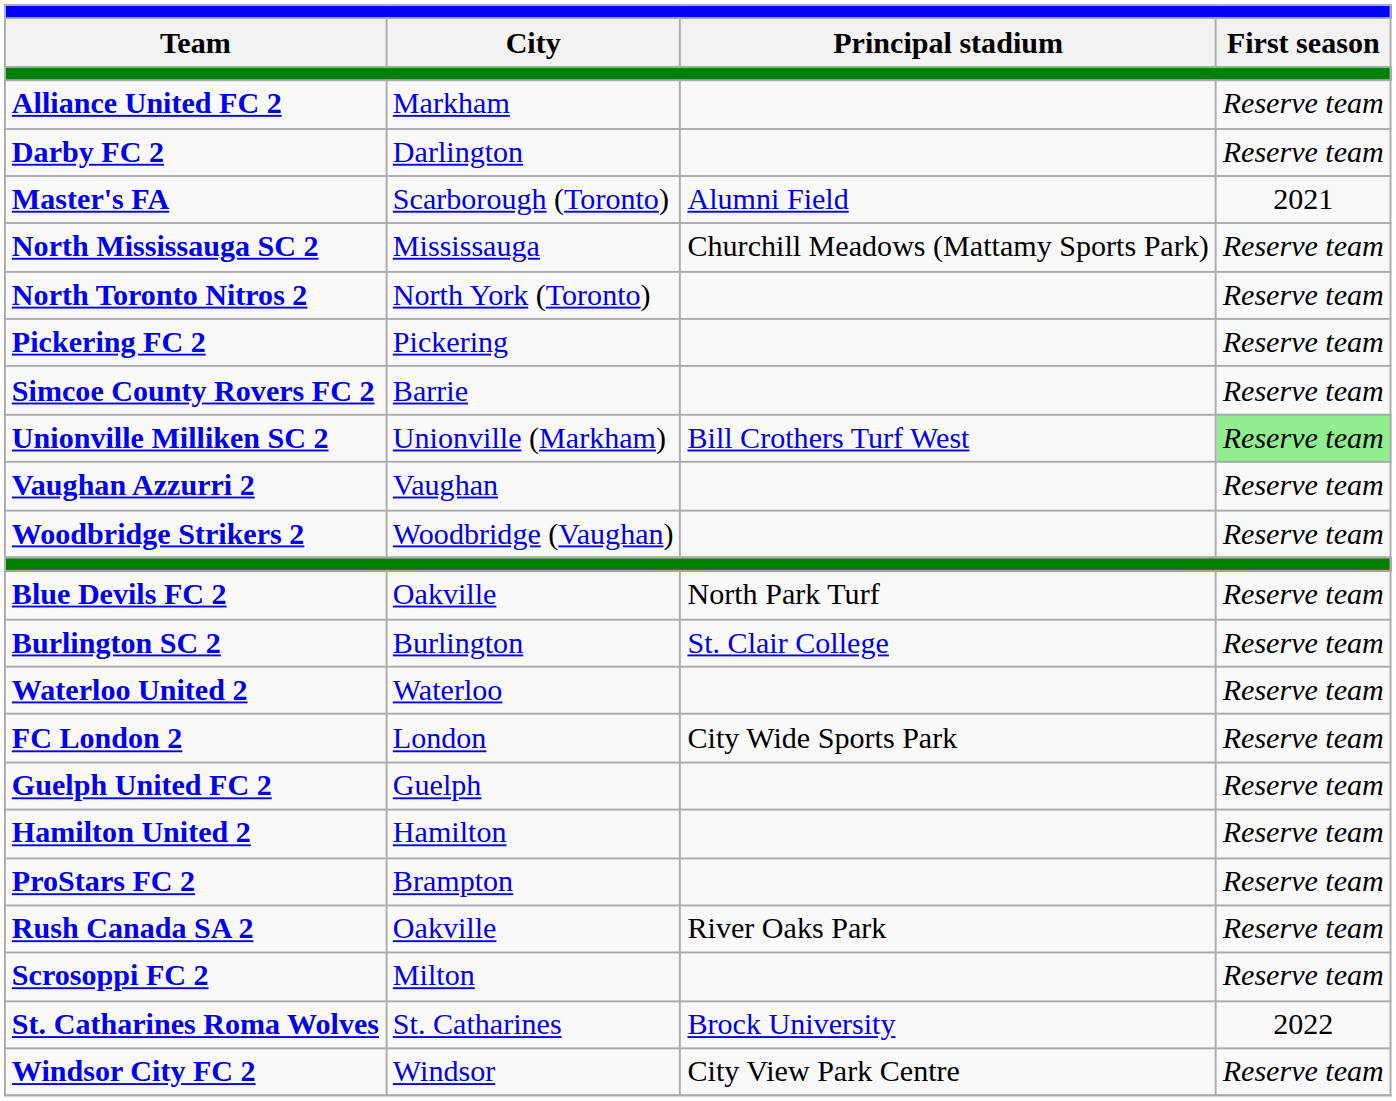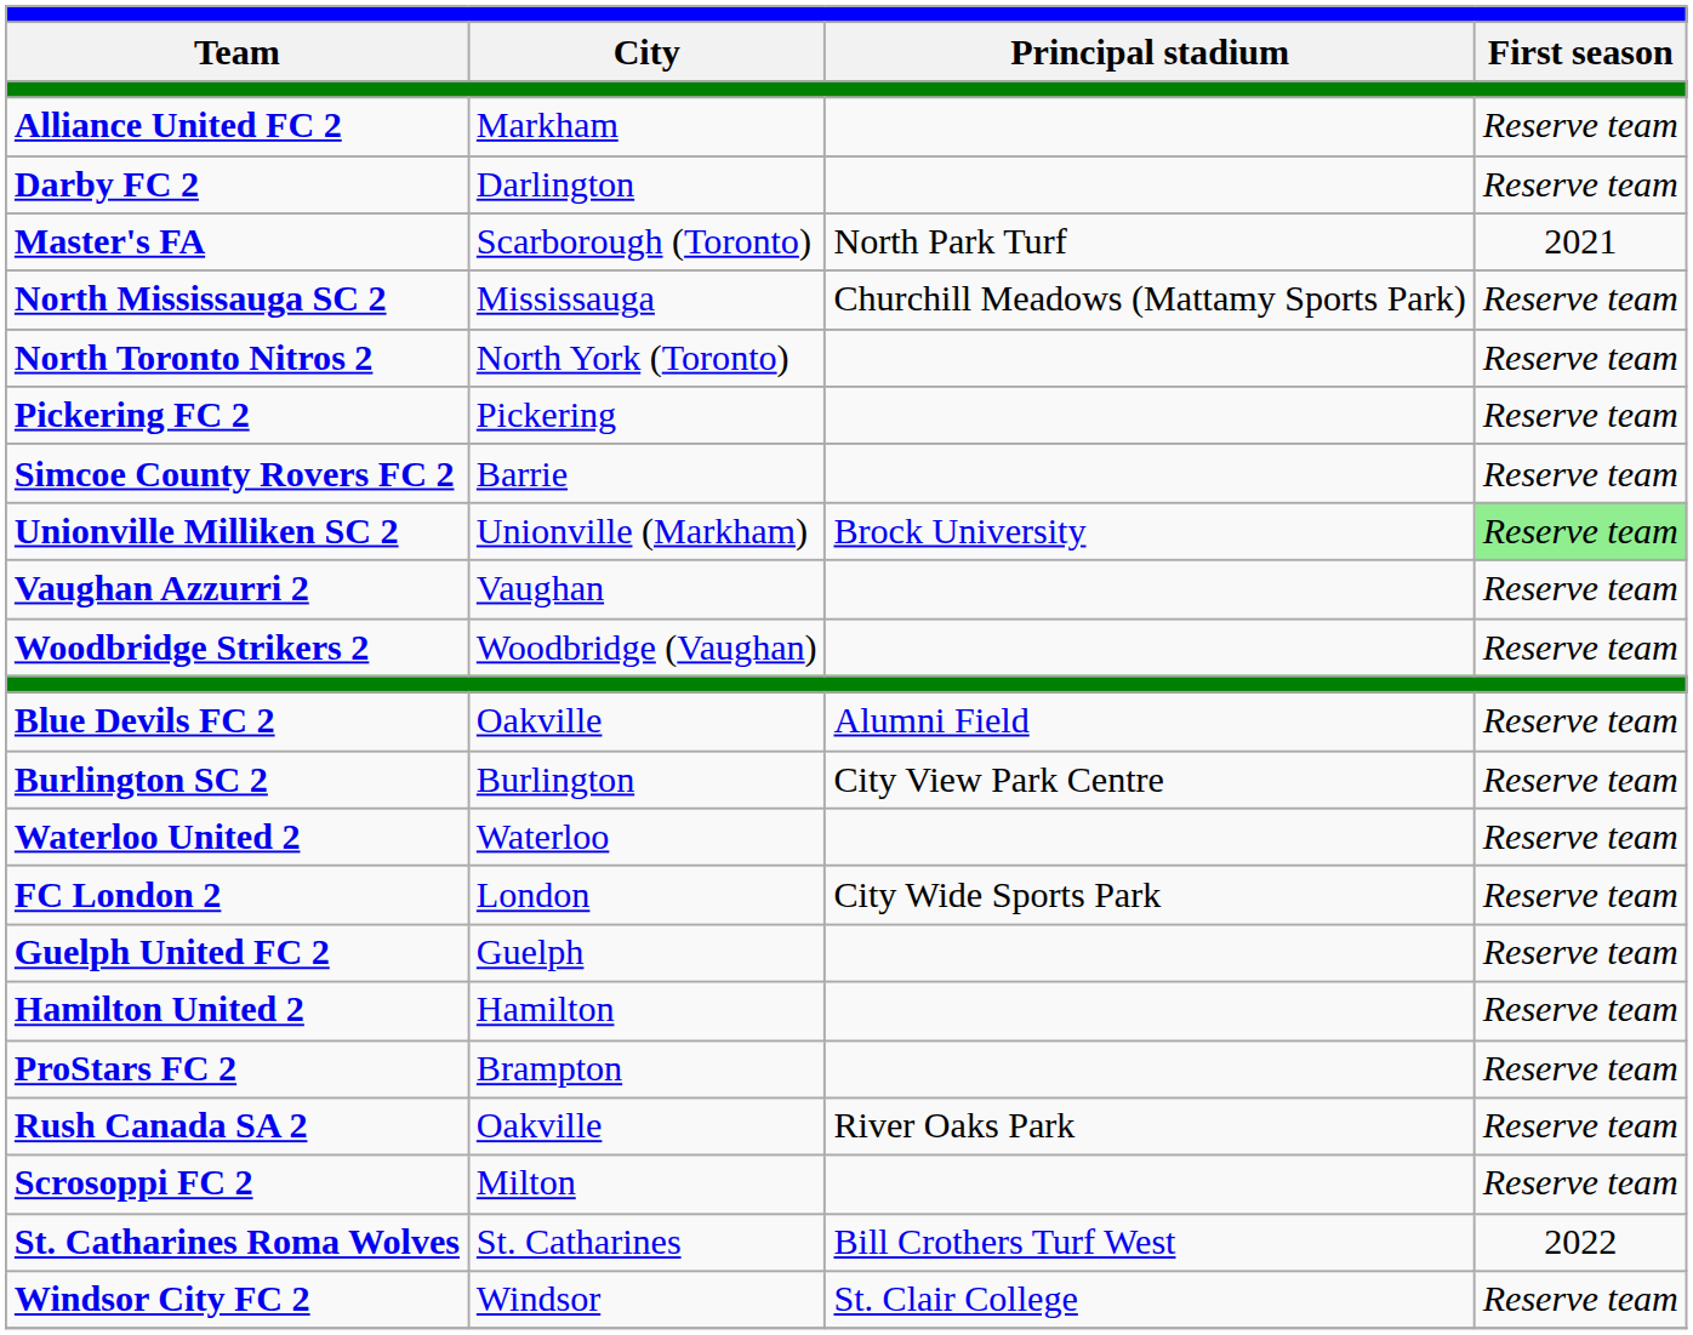Master's FA | Principal stadium: Alumni Field -> North Park Turf
Unionville Milliken SC 2 | Principal stadium: Bill Crothers Turf West -> Brock University
Blue Devils FC 2 | Principal stadium: North Park Turf -> Alumni Field
Burlington SC 2 | Principal stadium: St. Clair College -> City View Park Centre
St. Catharines Roma Wolves | Principal stadium: Brock University -> Bill Crothers Turf West
Windsor City FC 2 | Principal stadium: City View Park Centre -> St. Clair College
